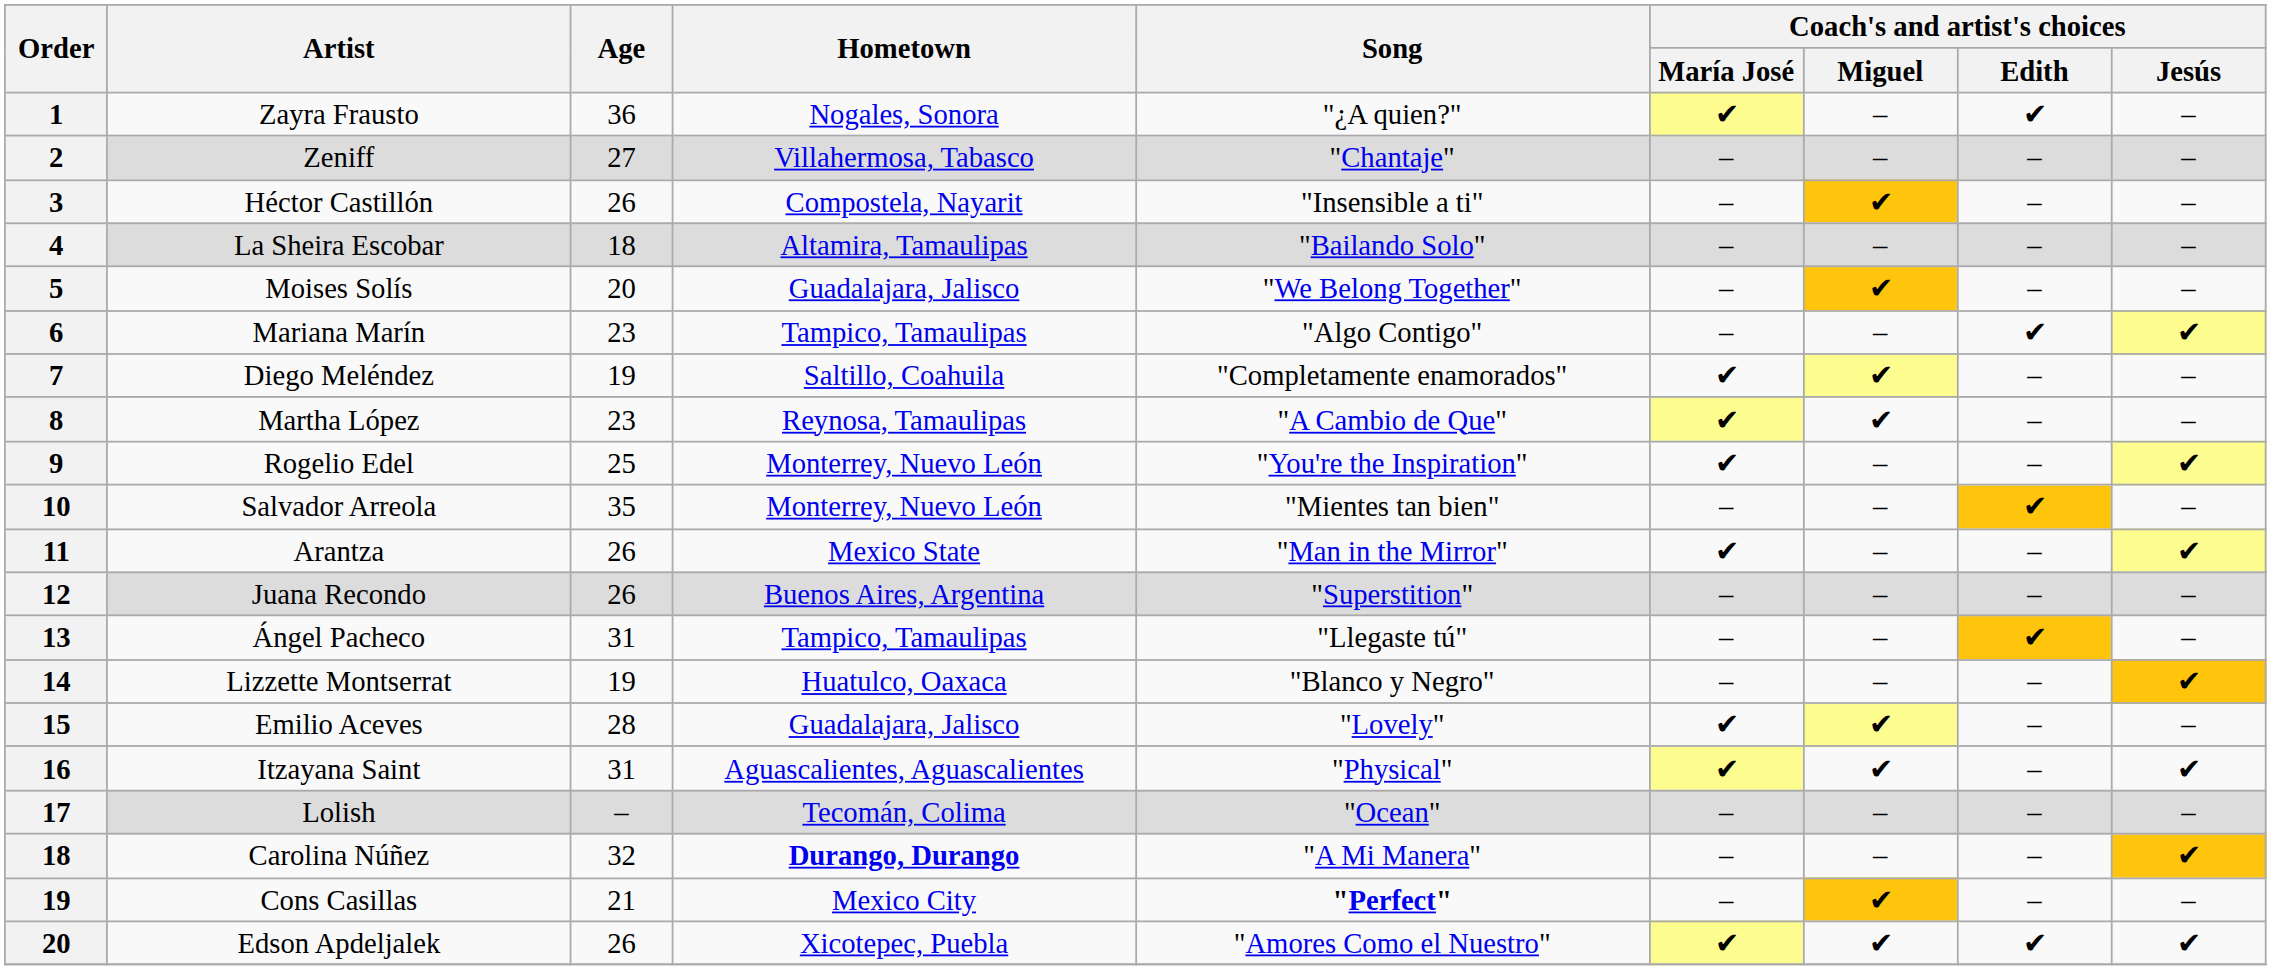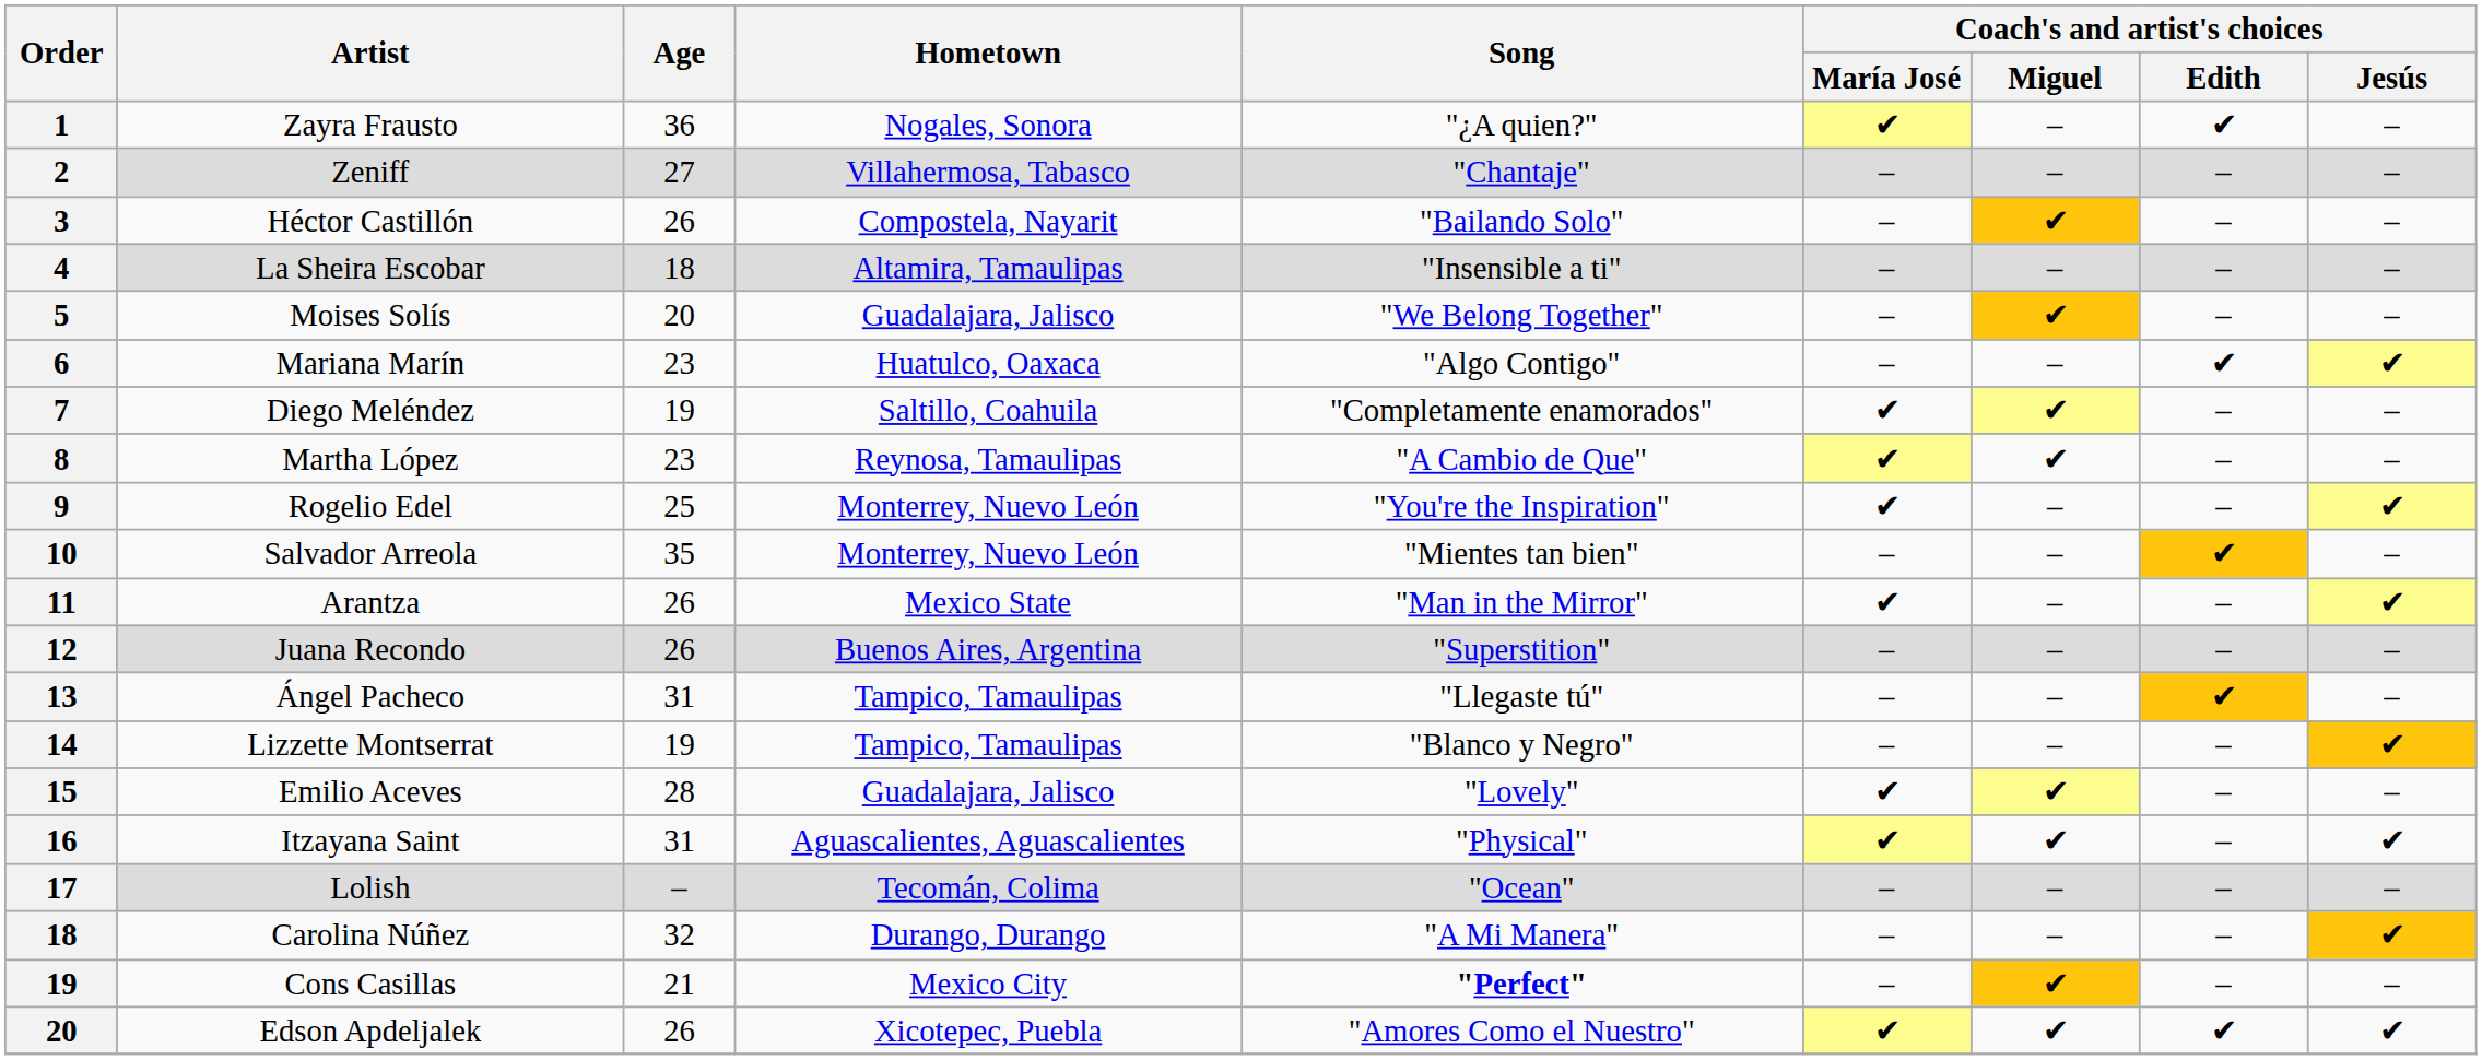Héctor Castillón | Song: "Insensible a ti" -> "Bailando Solo"
La Sheira Escobar | Song: "Bailando Solo" -> "Insensible a ti"
Mariana Marín | Hometown: Tampico, Tamaulipas -> Huatulco, Oaxaca
Lizzette Montserrat | Hometown: Huatulco, Oaxaca -> Tampico, Tamaulipas
Carolina Núñez | Hometown: bold -> normal
